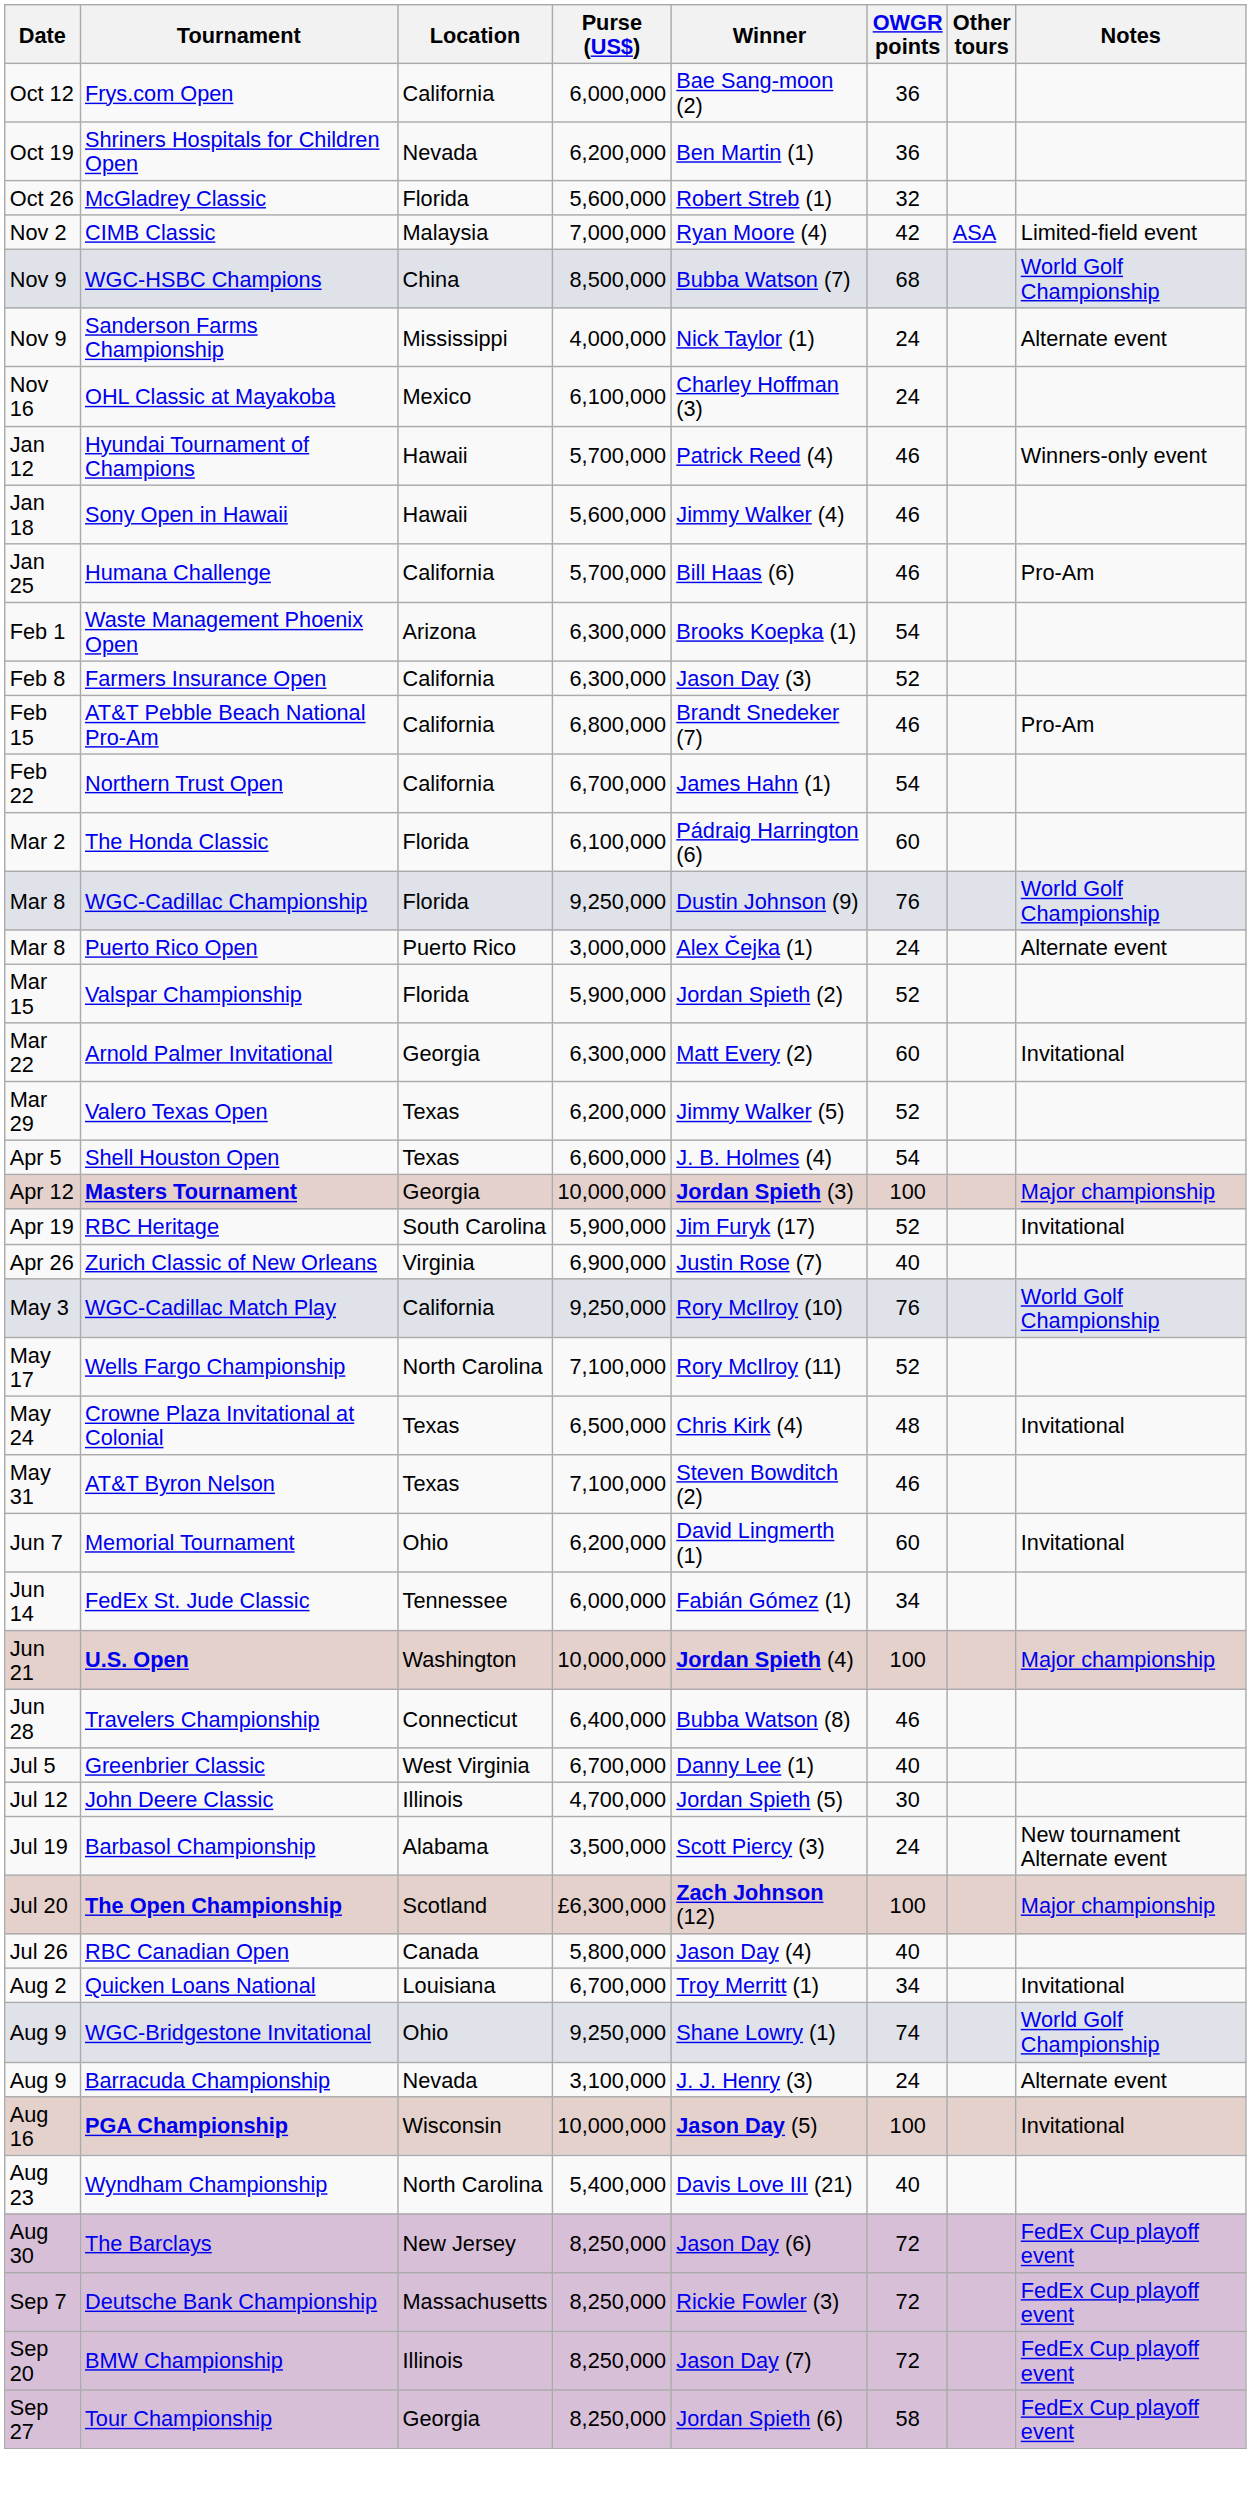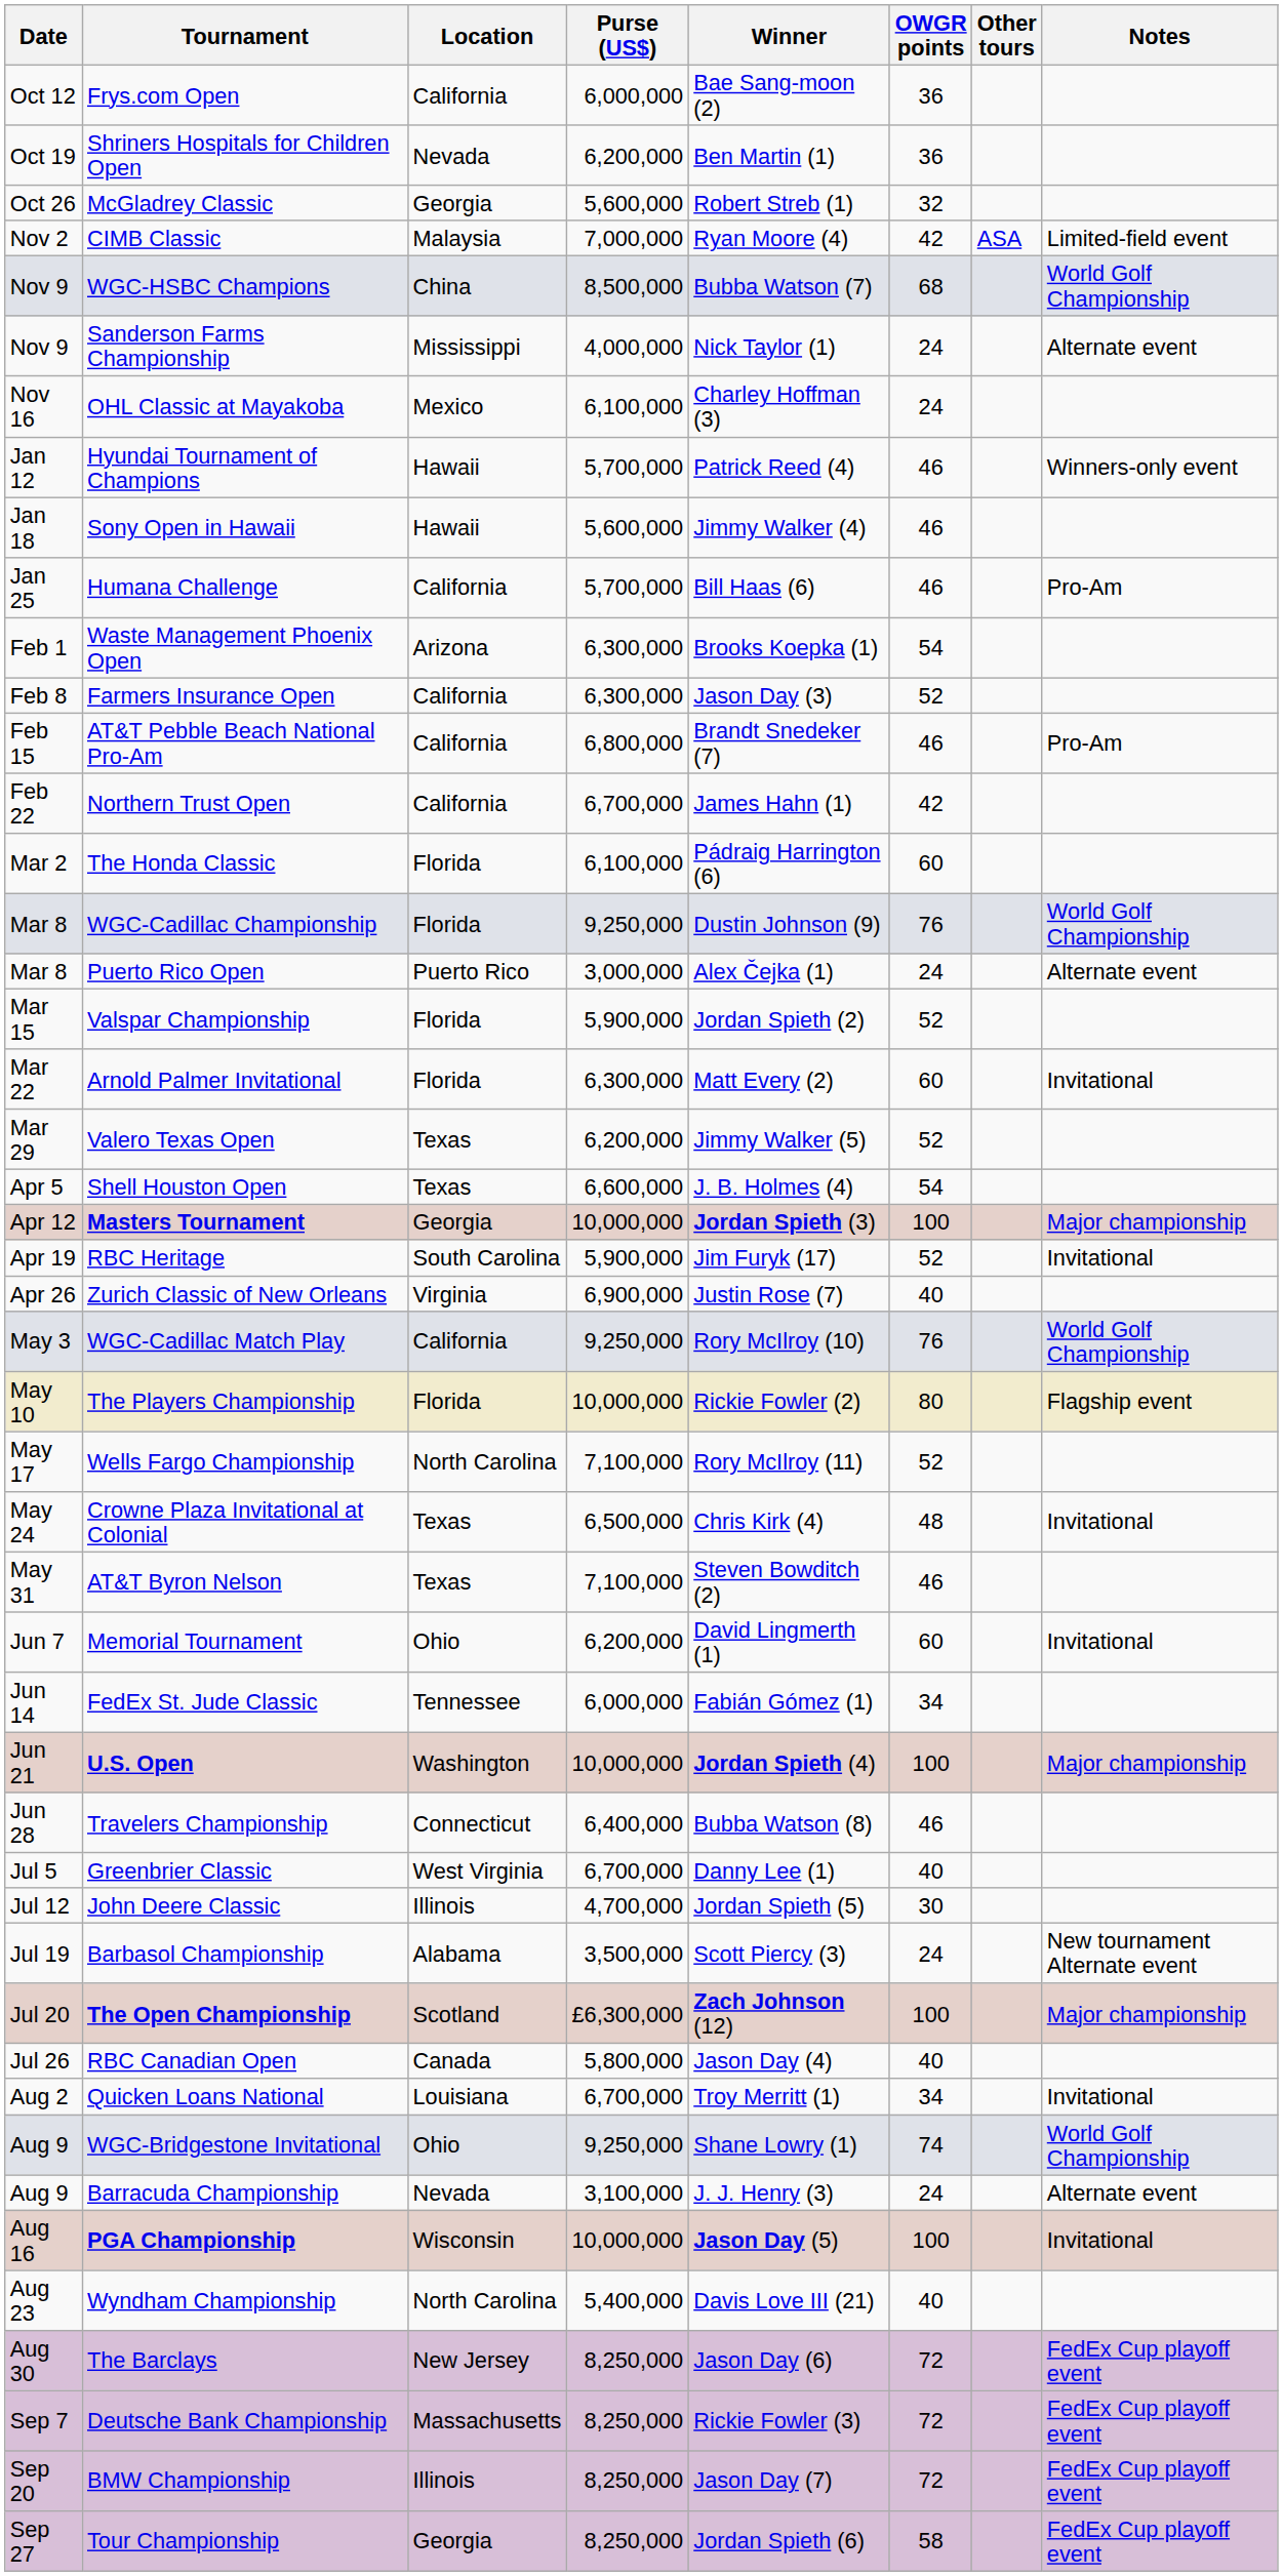McGladrey Classic | Location: Florida -> Georgia
Northern Trust Open | OWGR points: 54 -> 42
Arnold Palmer Invitational | Location: Georgia -> Florida
+ row: May 10 | The Players Championship | Florida | 10,000,000 | Rickie Fowler (2) | 80 | Flagship event
